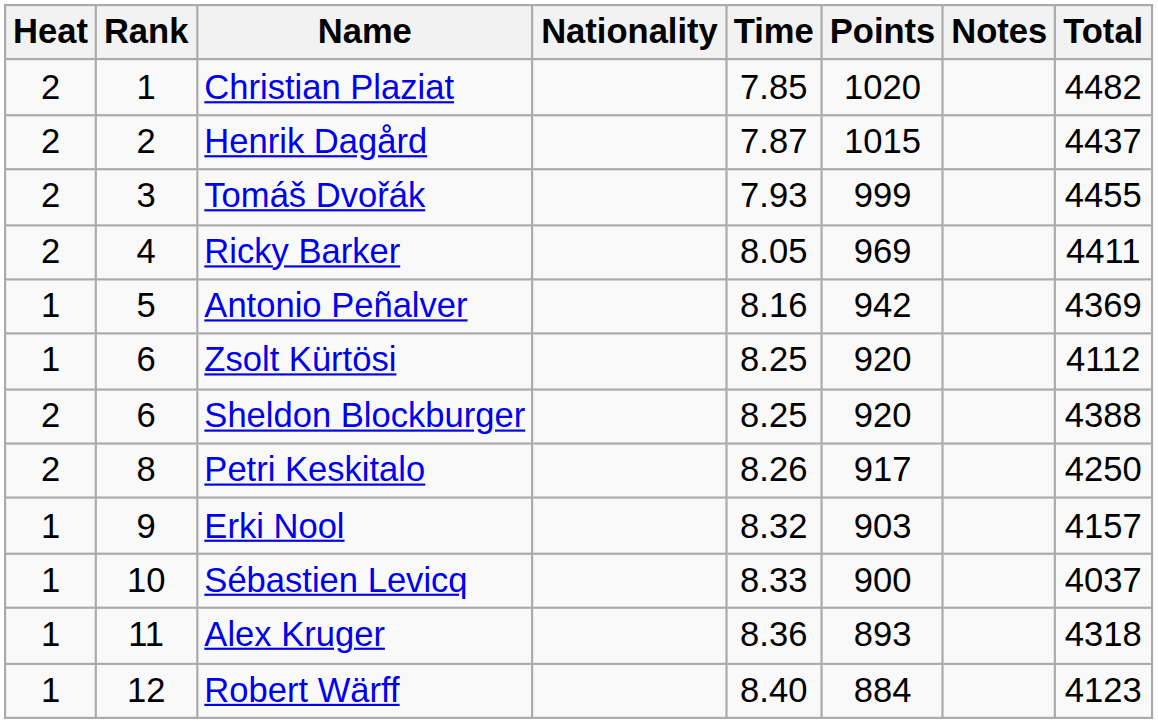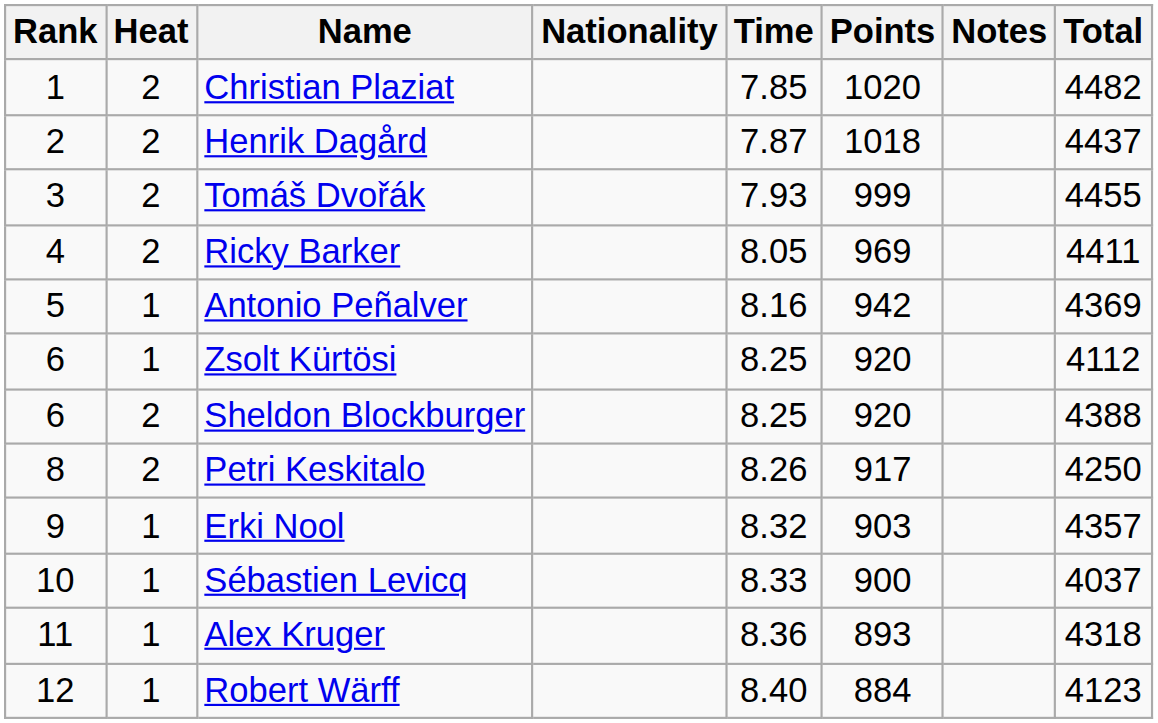columns swapped: Rank <-> Heat
Henrik Dagård | Points: 1015 -> 1018
Erki Nool | Total: 4157 -> 4357
